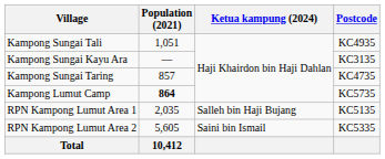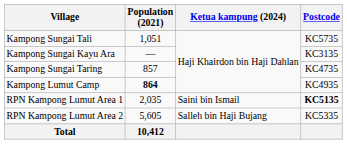Kampong Sungai Tali | Postcode: KC4935 -> KC5735
Kampong Lumut Camp | Postcode: KC5735 -> KC4935
RPN Kampong Lumut Area 1 | Ketua kampung (2024): Salleh bin Haji Bujang -> Saini bin Ismail
RPN Kampong Lumut Area 1 | Postcode: normal -> bold
RPN Kampong Lumut Area 2 | Ketua kampung (2024): Saini bin Ismail -> Salleh bin Haji Bujang
